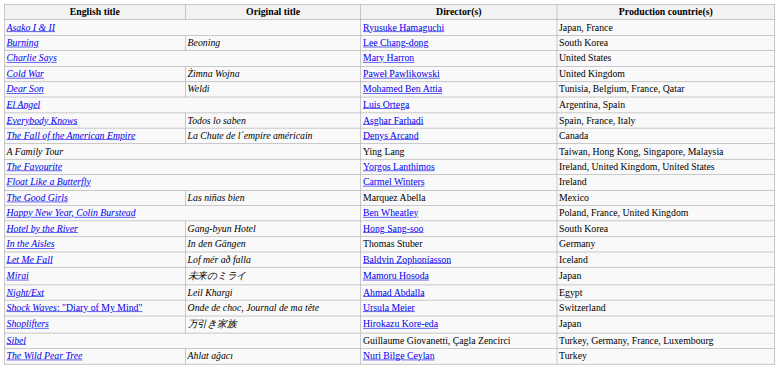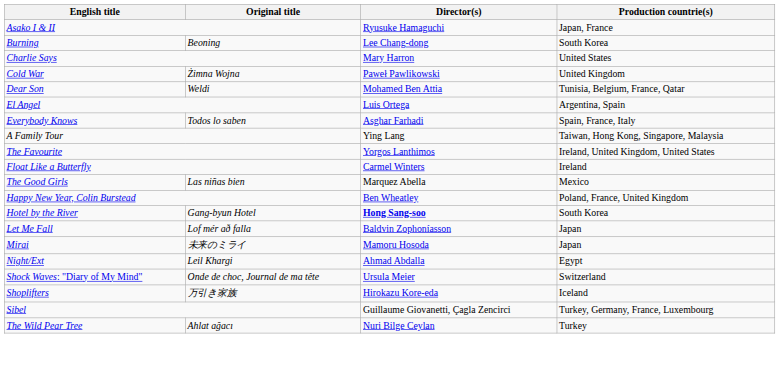- row: The Fall of the American Empire | La Chute de l´empire américain | Denys Arcand | Canada
Hotel by the River | Director(s): normal -> bold
- row: In the Aisles | In den Gängen | Thomas Stuber | Germany
Let Me Fall | Production countrie(s): Iceland -> Japan
Shoplifters | Production countrie(s): Japan -> Iceland
